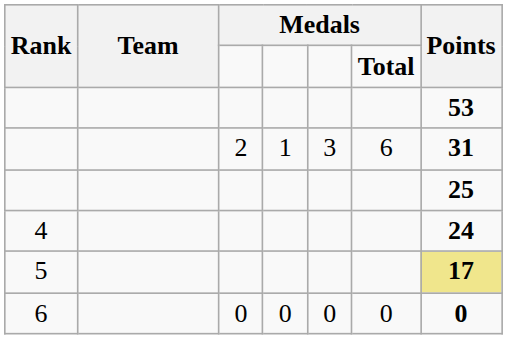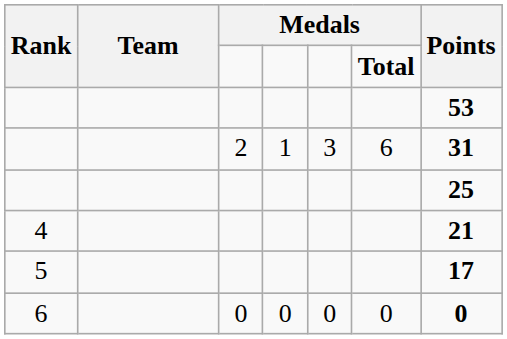4 | Points: 24 -> 21
5 | Points: khaki background -> no background
